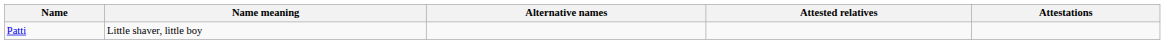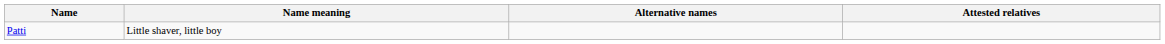- column: Attestations
